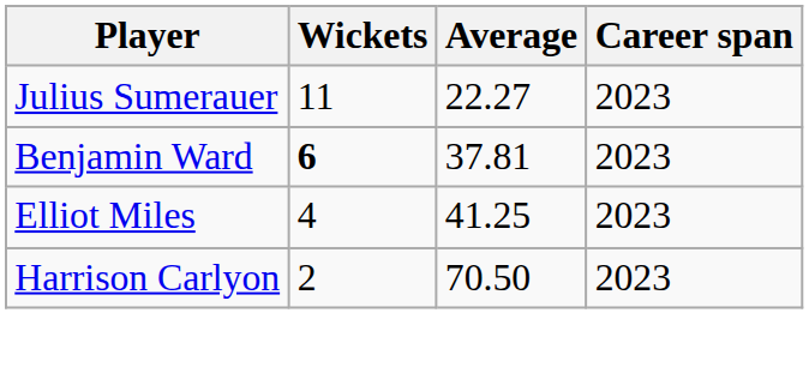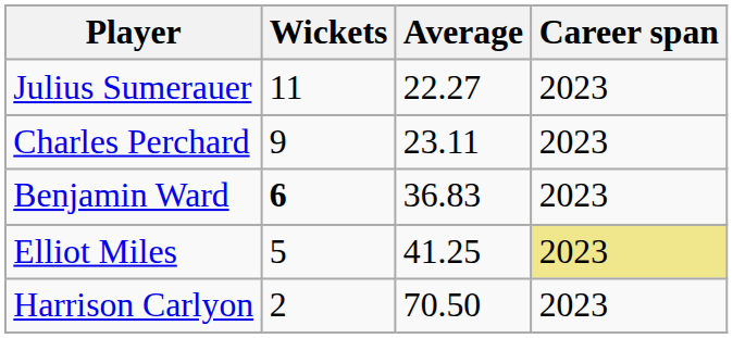+ row: Charles Perchard | 9 | 23.11 | 2023
Benjamin Ward | Average: 37.81 -> 36.83
Elliot Miles | Wickets: 4 -> 5
Elliot Miles | Career span: no background -> khaki background
